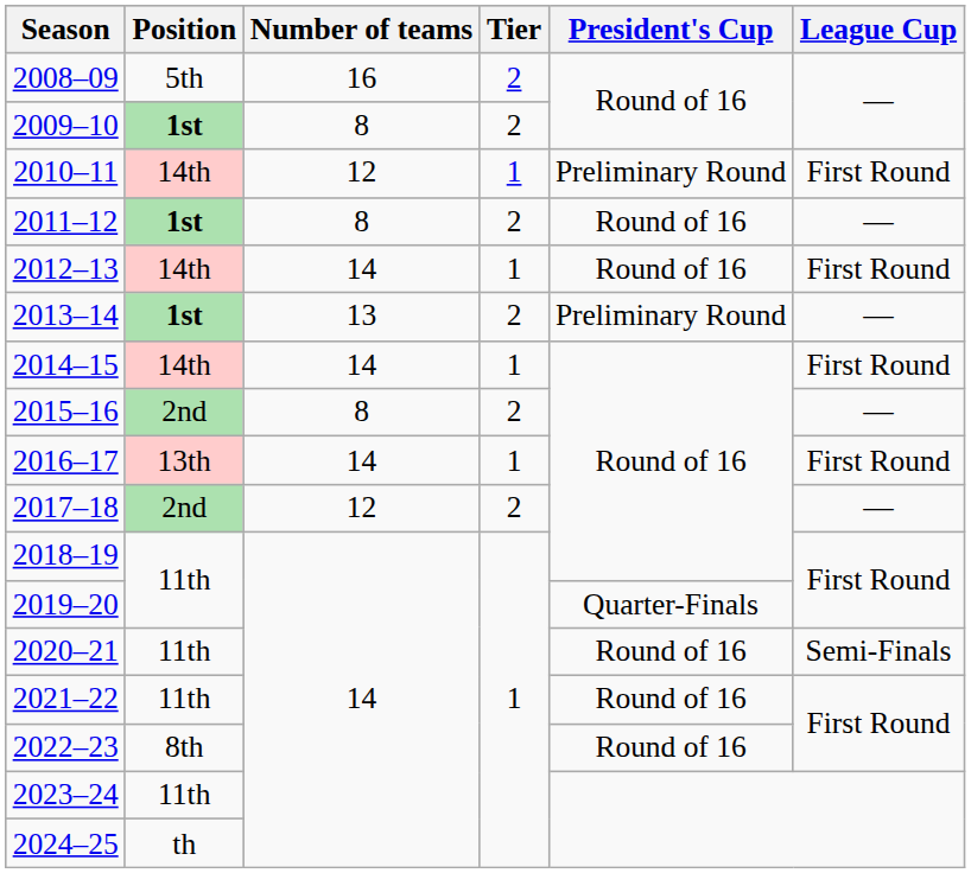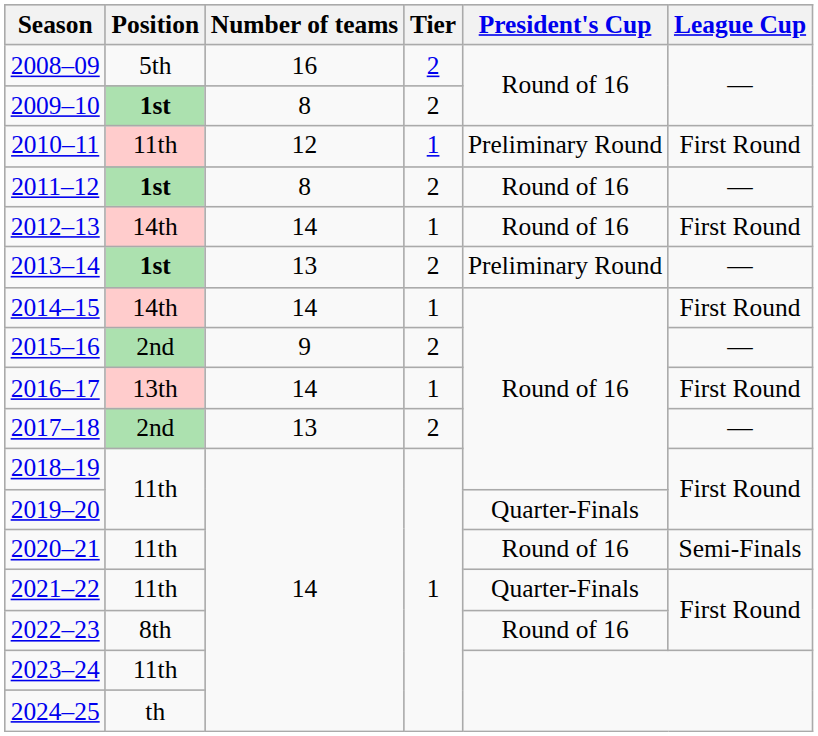2010–11 | Position: 14th -> 11th
2015–16 | Number of teams: 8 -> 9
2017–18 | Number of teams: 12 -> 13
2021–22 | President's Cup: Round of 16 -> Quarter-Finals
